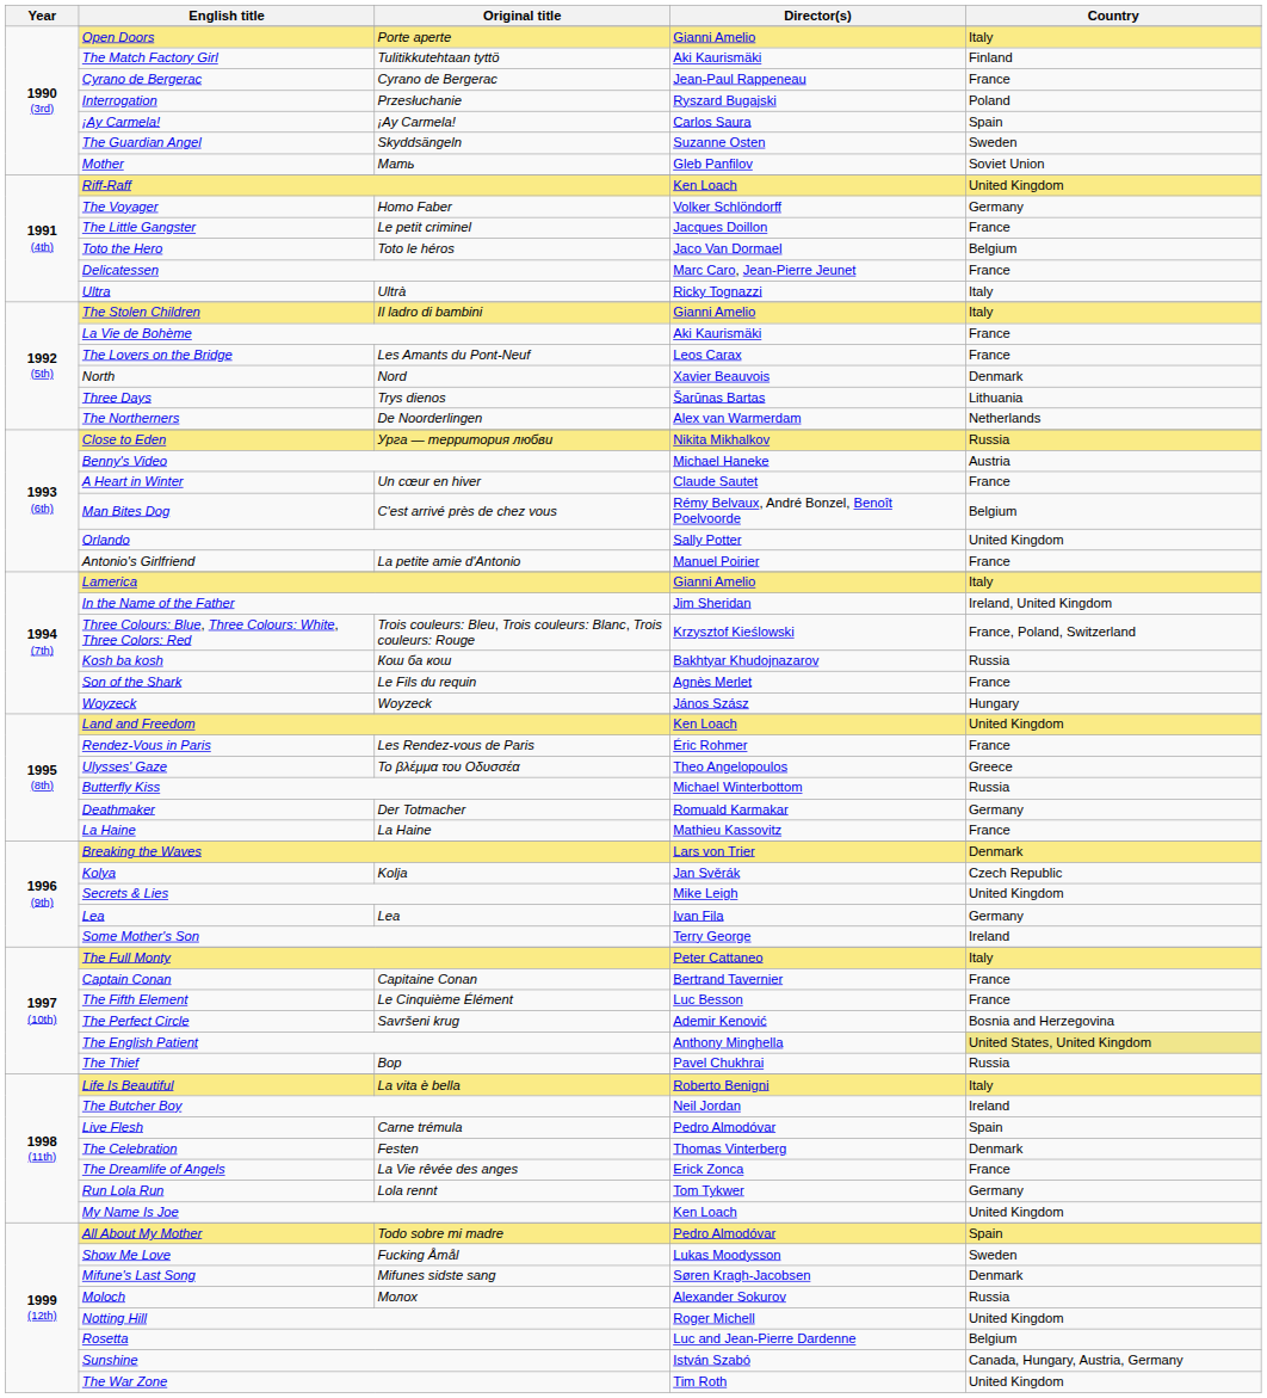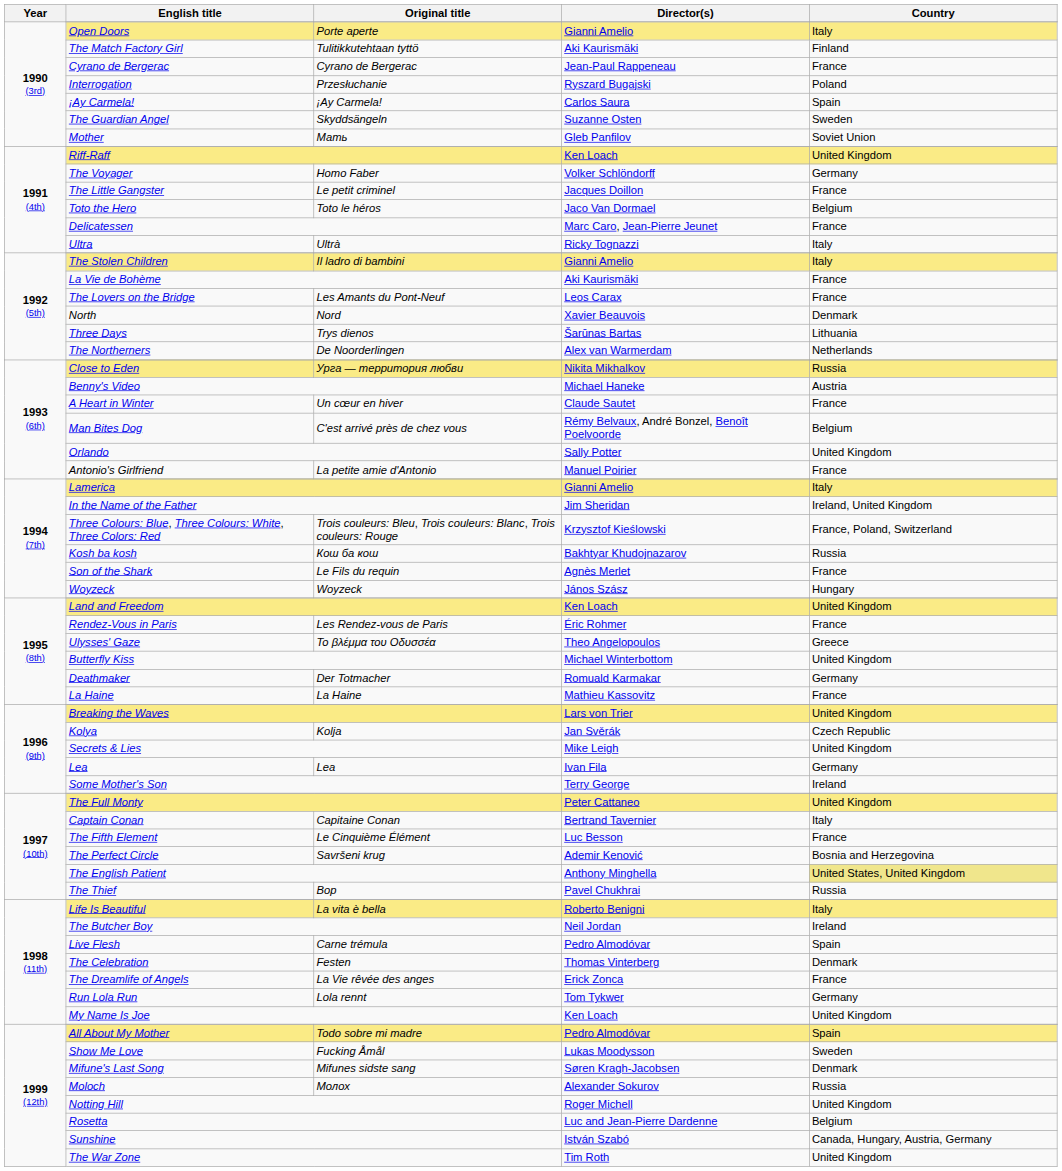Butterfly Kiss | Country: Russia -> United Kingdom
Breaking the Waves | Country: Denmark -> United Kingdom
The Full Monty | Country: Italy -> United Kingdom
Captain Conan | Country: France -> Italy
